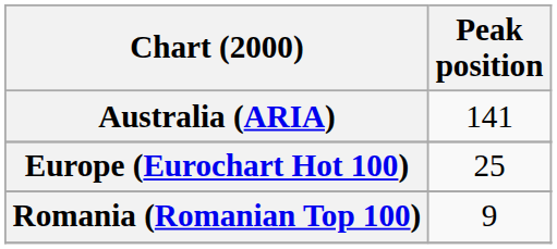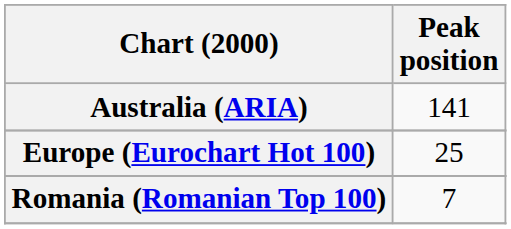Romania (Romanian Top 100) | Peak position: 9 -> 7
